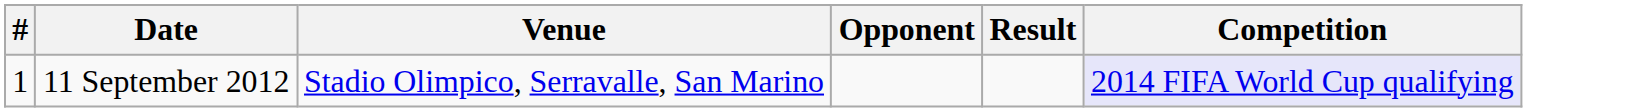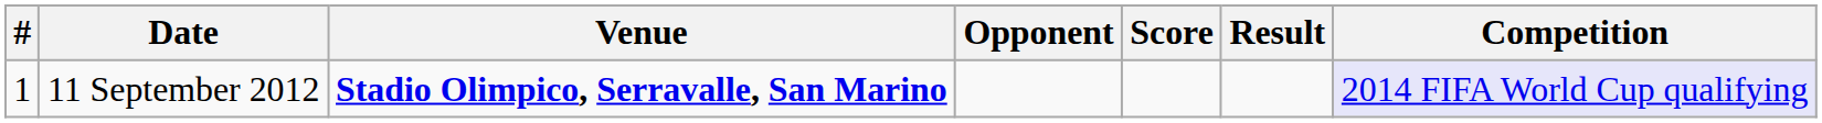+ column: Score
11 September 2012 | Venue: normal -> bold
